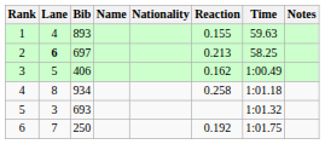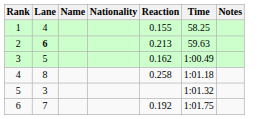- column: Bib | 893 | 697 | 406 | 934 | 693 | 250
1 | Time: 59.63 -> 58.25
2 | Time: 58.25 -> 59.63
